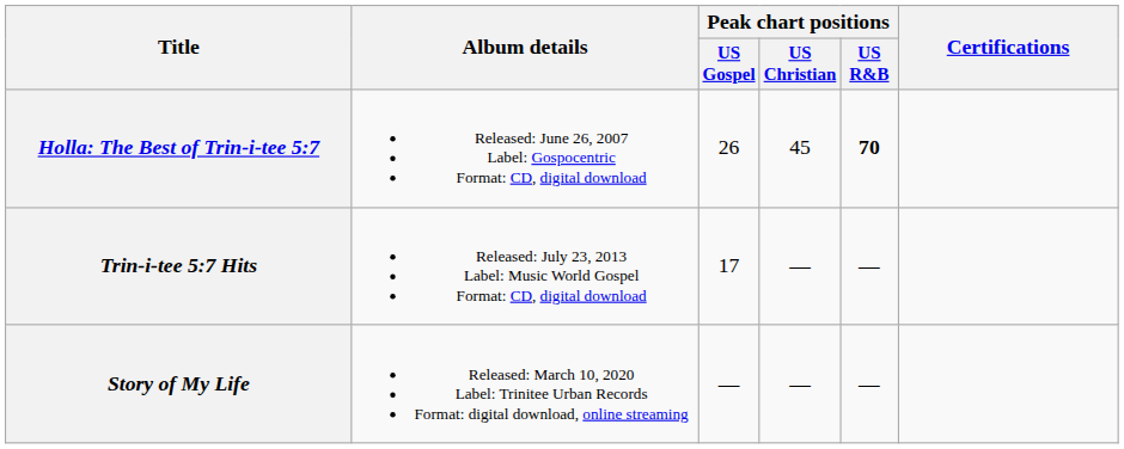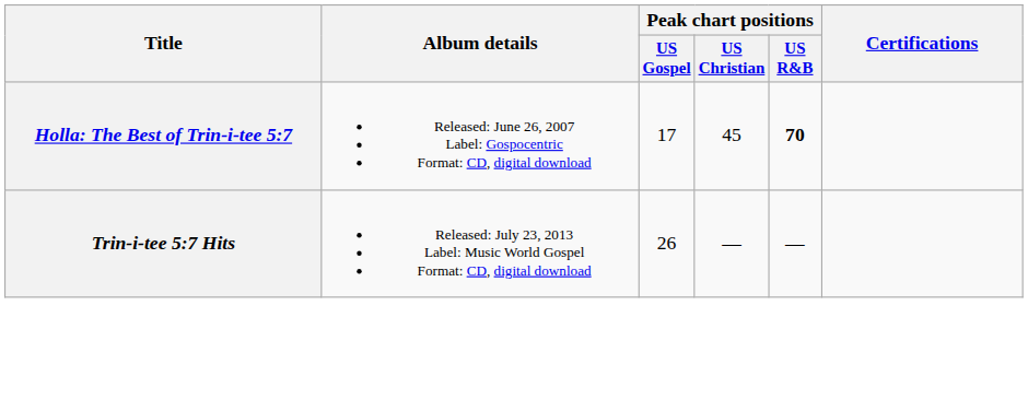Holla: The Best of Trin-i-tee 5:7 | Peak chart positions / US Gospel: 26 -> 17
Trin-i-tee 5:7 Hits | Peak chart positions / US Gospel: 17 -> 26
- row: Story of My Life | Released: March 10, 2020 Label: Trinitee Urban Records Format: digital download, online streaming | — | — | —
